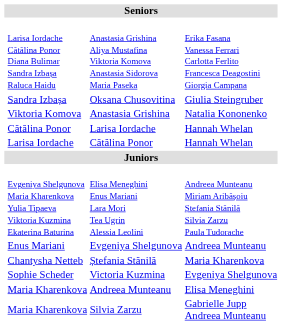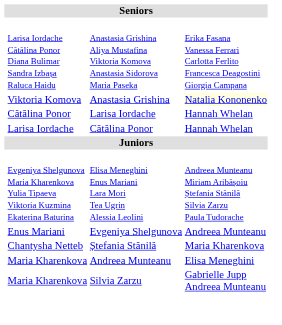- row: Sandra Izbașa | Oksana Chusovitina | Giulia Steingruber
Anastasia Grishina | column 4: no background -> lightyellow background
- row: Sophie Scheder | Victoria Kuzmina | Evgeniya Shelgunova
